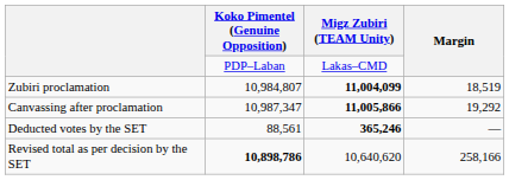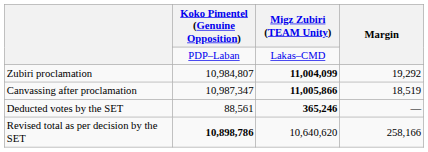Zubiri proclamation | Margin: 18,519 -> 19,292
Canvassing after proclamation | Margin: 19,292 -> 18,519
